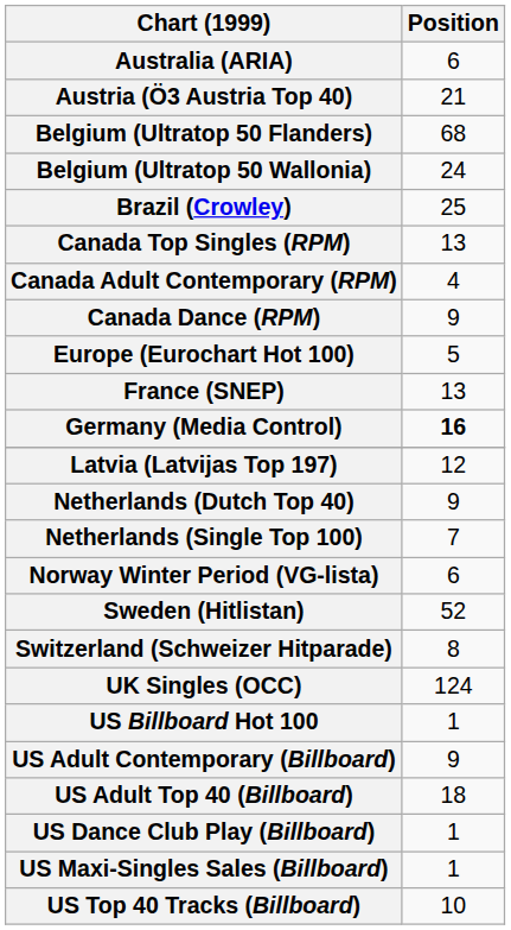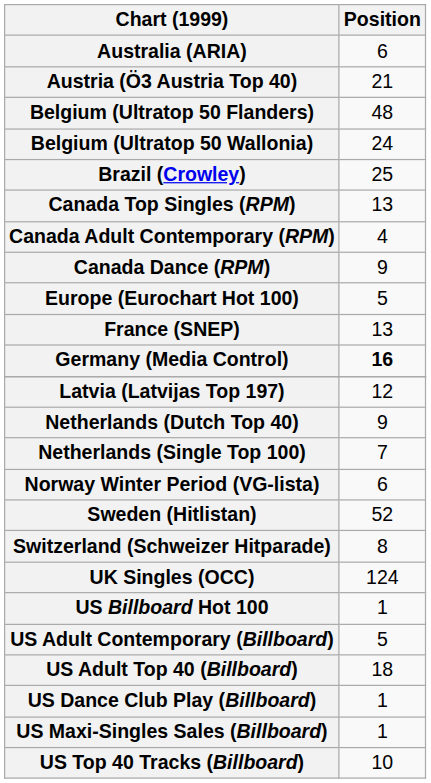Belgium (Ultratop 50 Flanders) | Position: 68 -> 48
US Adult Contemporary (Billboard) | Position: 9 -> 5
